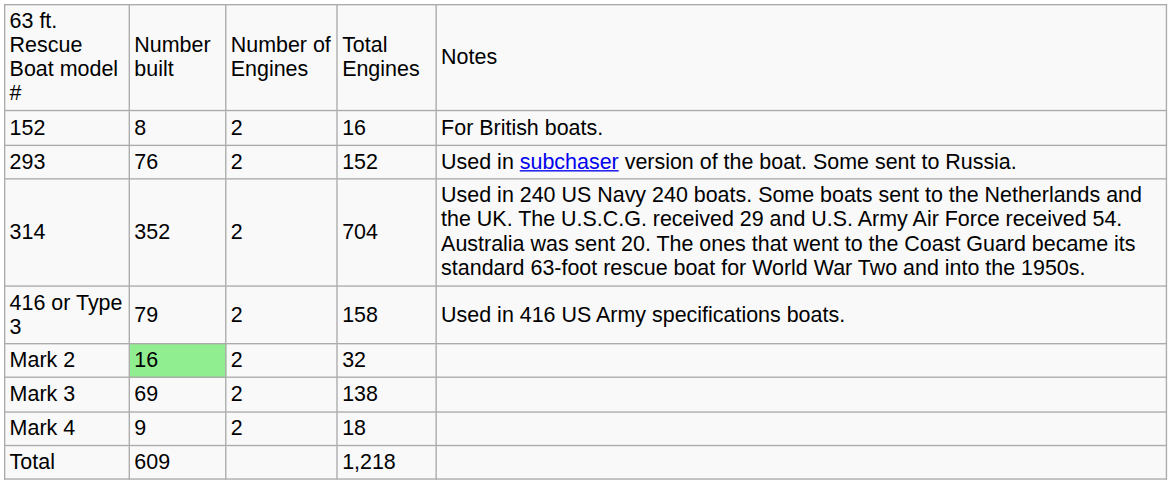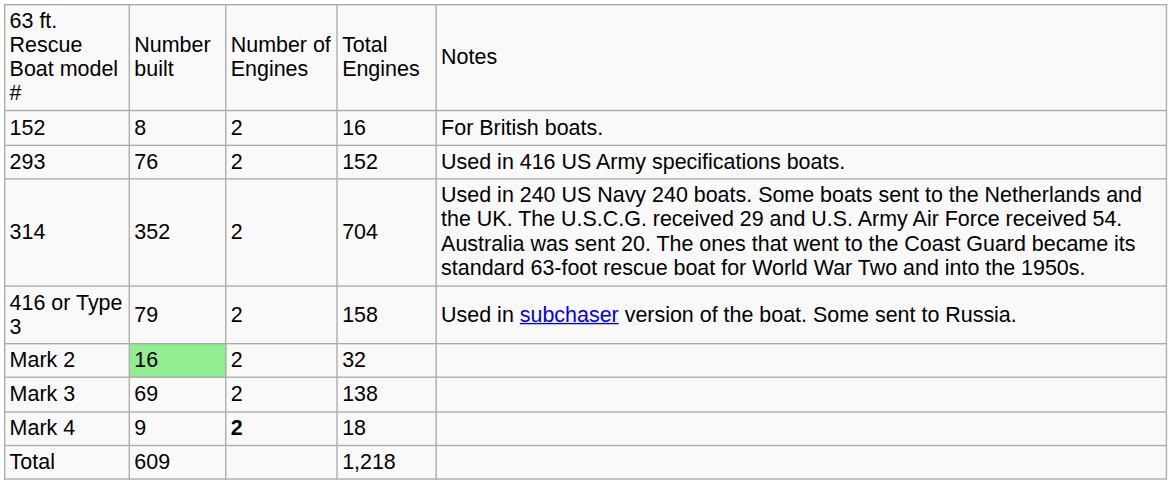293 | column 5: Used in subchaser version of the boat. Some sent to Russia. -> Used in 416 US Army specifications boats.
416 or Type 3 | column 5: Used in 416 US Army specifications boats. -> Used in subchaser version of the boat. Some sent to Russia.
Mark 4 | column 3: normal -> bold
